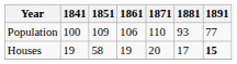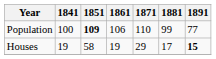Population | 1851: normal -> bold
Population | 1881: 93 -> 99
Houses | 1871: 20 -> 29
